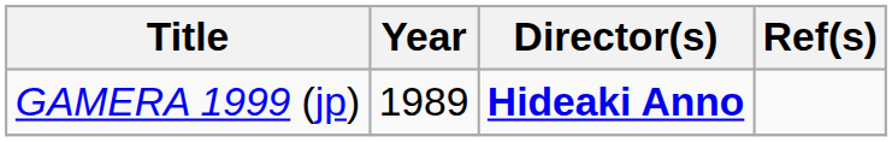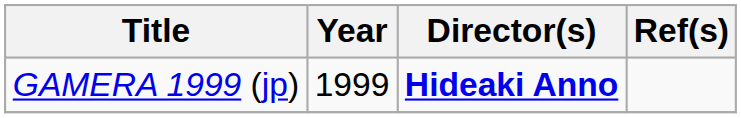GAMERA 1999 (jp) | Year: 1989 -> 1999
